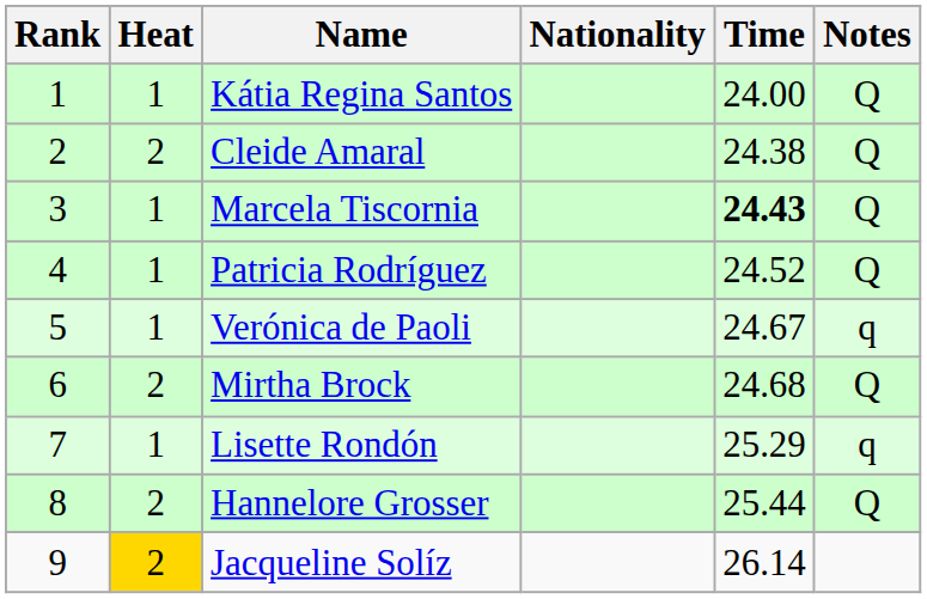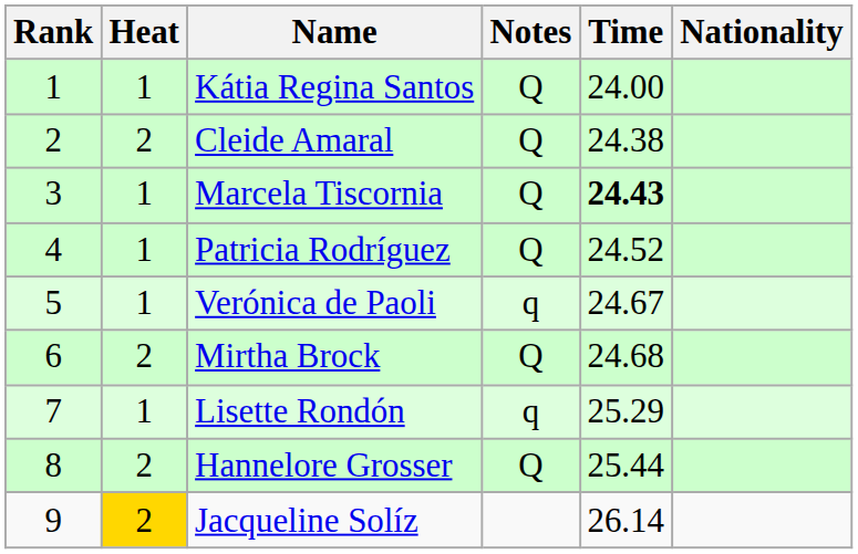columns swapped: Nationality <-> Notes
